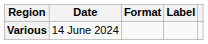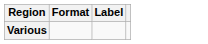- column: Date | 14 June 2024
